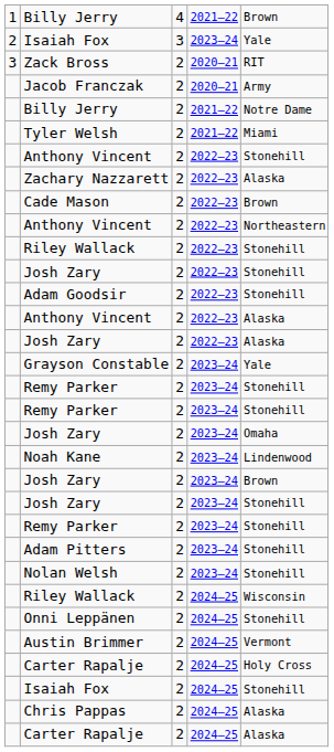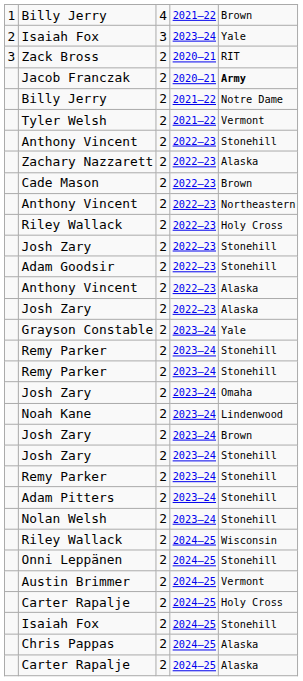Jacob Franczak | column 5: normal -> bold
Tyler Welsh | column 5: Miami -> Vermont
Riley Wallack / 2022–23 | column 5: Stonehill -> Holy Cross
